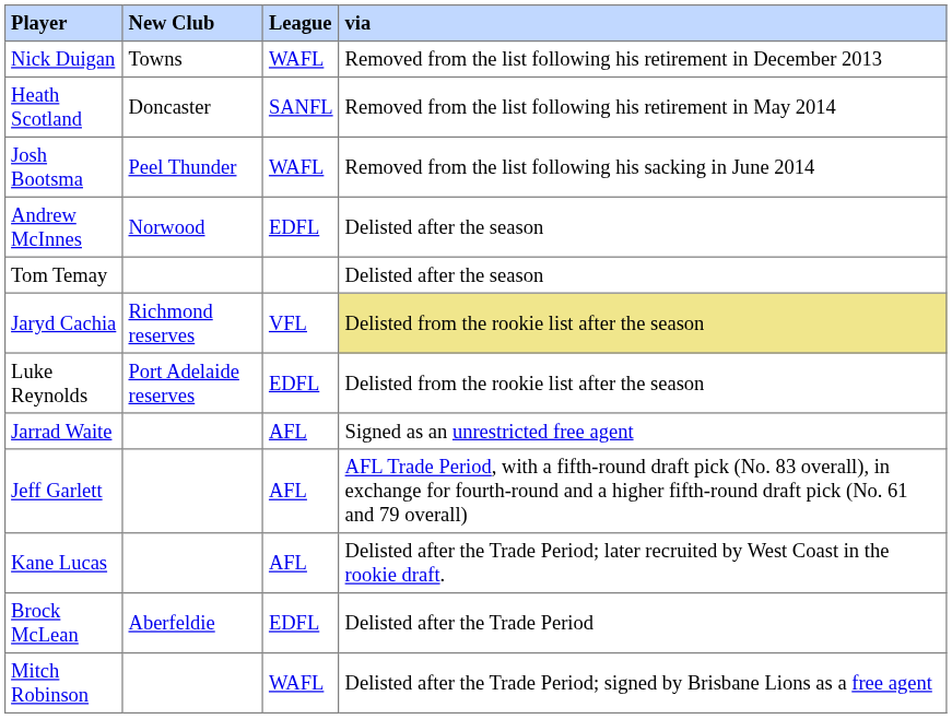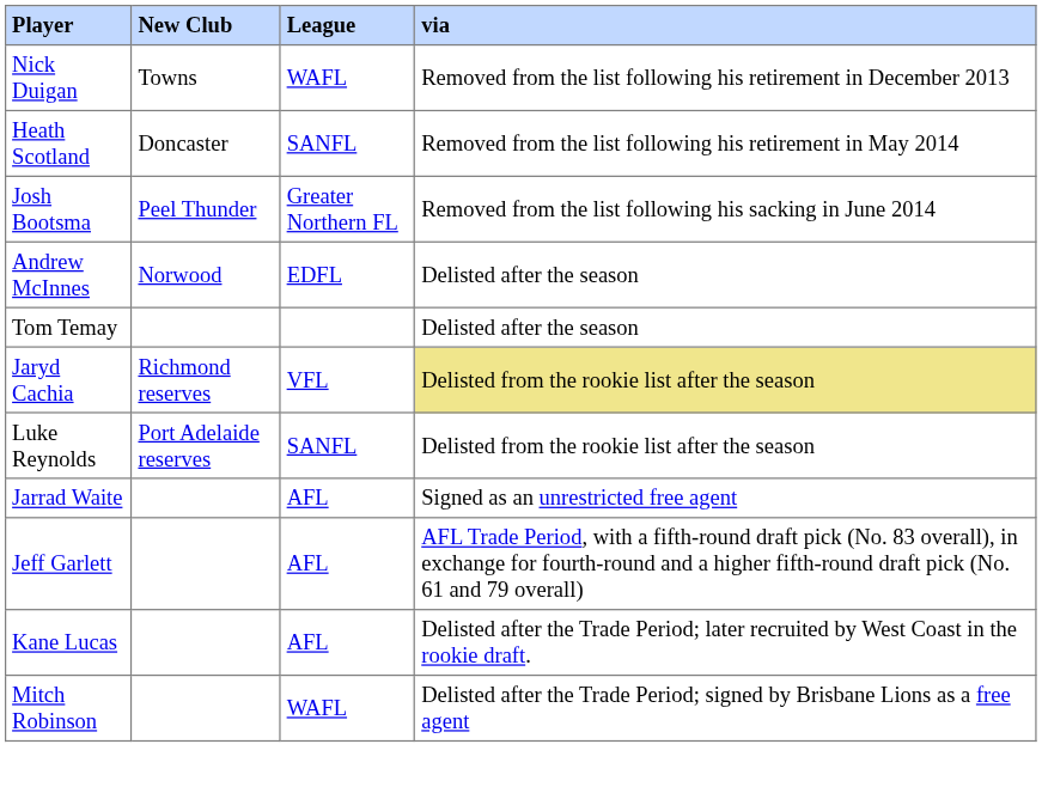Josh Bootsma | League: WAFL -> Greater Northern FL
Luke Reynolds | League: EDFL -> SANFL
- row: Brock McLean | Aberfeldie | EDFL | Delisted after the Trade Period
